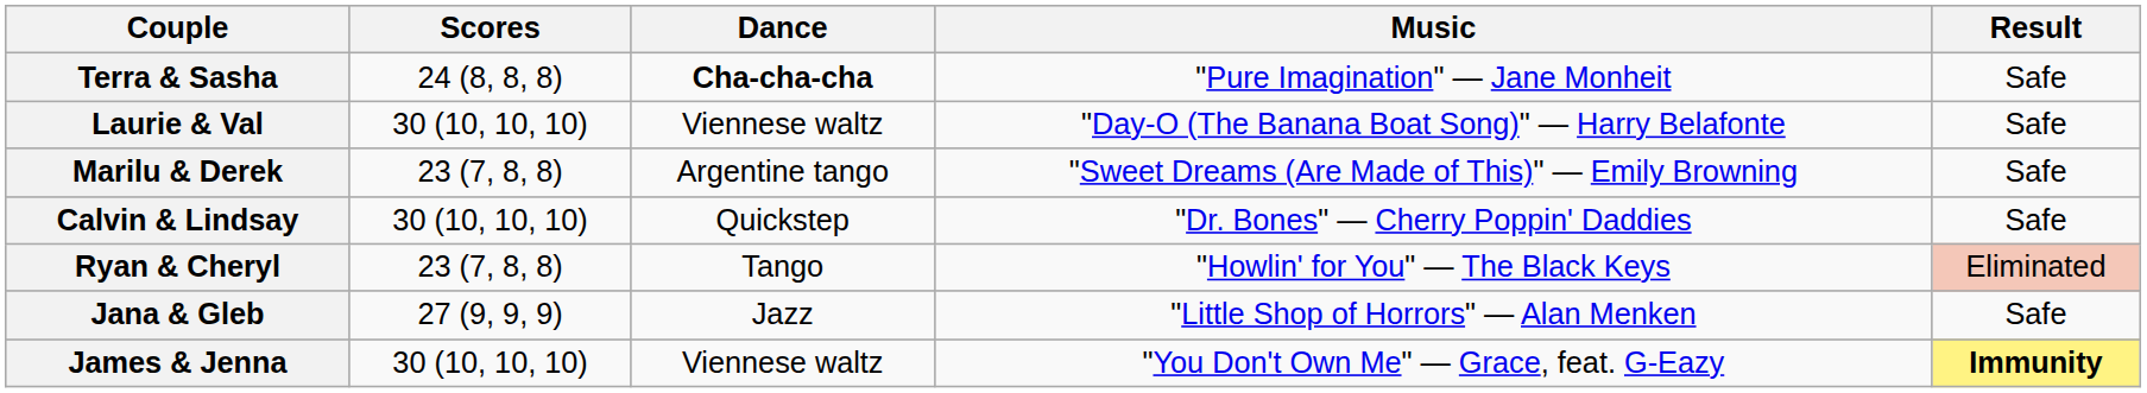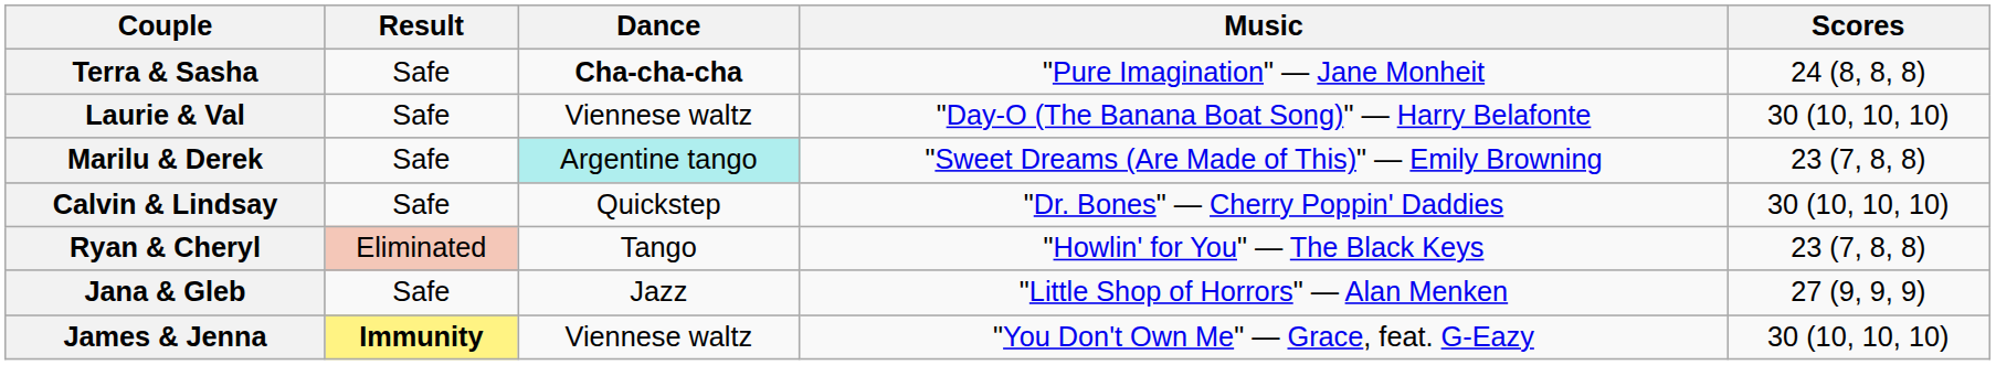columns swapped: Scores <-> Result
Marilu & Derek | Dance: no background -> paleturquoise background
